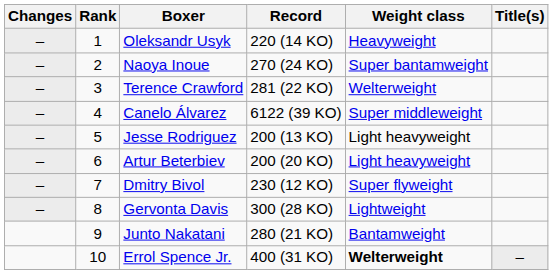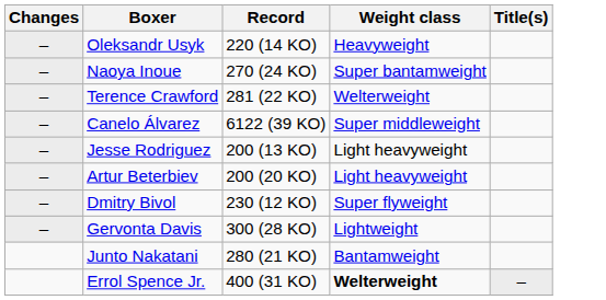- column: Rank | 1 | 2 | 3 | 4 | 5 | 6 | 7 | 8 | 9 | 10
